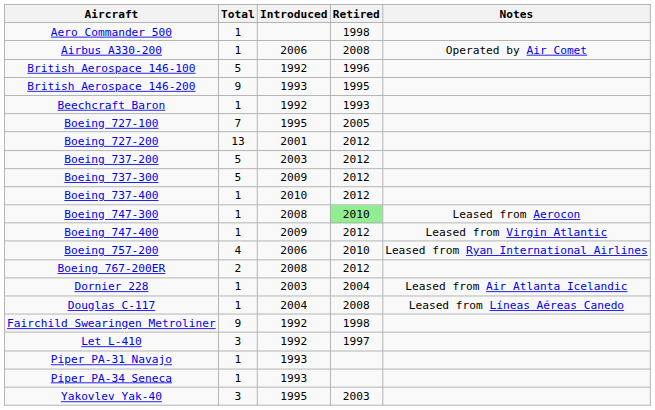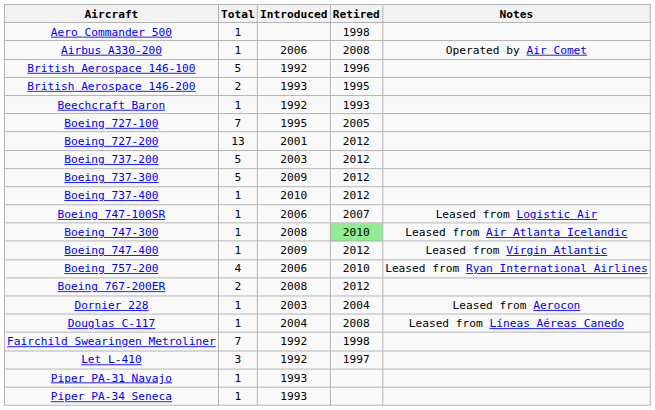British Aerospace 146-200 | Total: 9 -> 2
+ row: Boeing 747-100SR | 1 | 2006 | 2007 | Leased from Logistic Air
Boeing 747-300 | Notes: Leased from Aerocon -> Leased from Air Atlanta Icelandic
Dornier 228 | Notes: Leased from Air Atlanta Icelandic -> Leased from Aerocon
Fairchild Swearingen Metroliner | Total: 9 -> 7
- row: Yakovlev Yak-40 | 3 | 1995 | 2003
